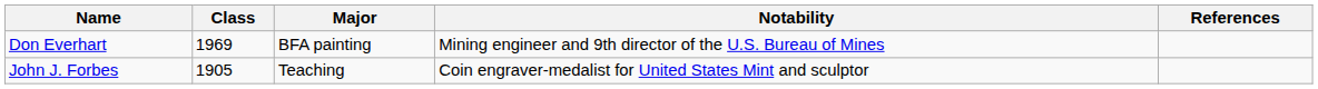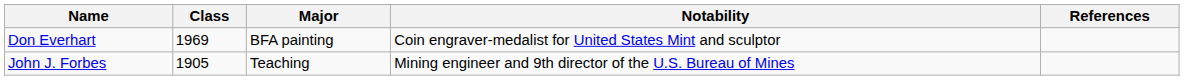Don Everhart | Notability: Mining engineer and 9th director of the U.S. Bureau of Mines -> Coin engraver-medalist for United States Mint and sculptor
John J. Forbes | Notability: Coin engraver-medalist for United States Mint and sculptor -> Mining engineer and 9th director of the U.S. Bureau of Mines
